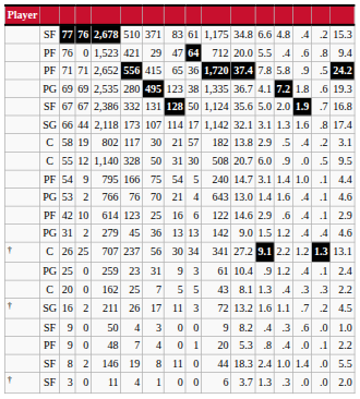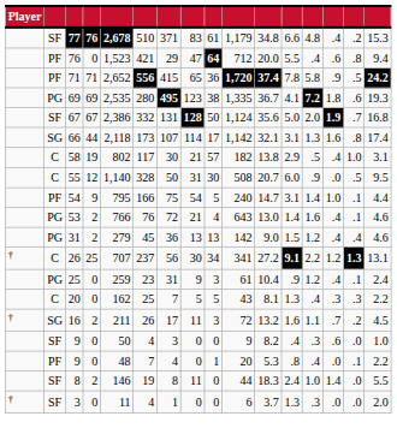77 | column 10: 1,175 -> 1,179
58 | column 15: .2 -> 1.0
53 | column 7: 70 -> 72
- row: PF | 42 | 10 | 614 | 123 | 25 | 16 | 6 | 122 | 14.6 | 2.9 | .6 | .4 | .1 | 2.9
